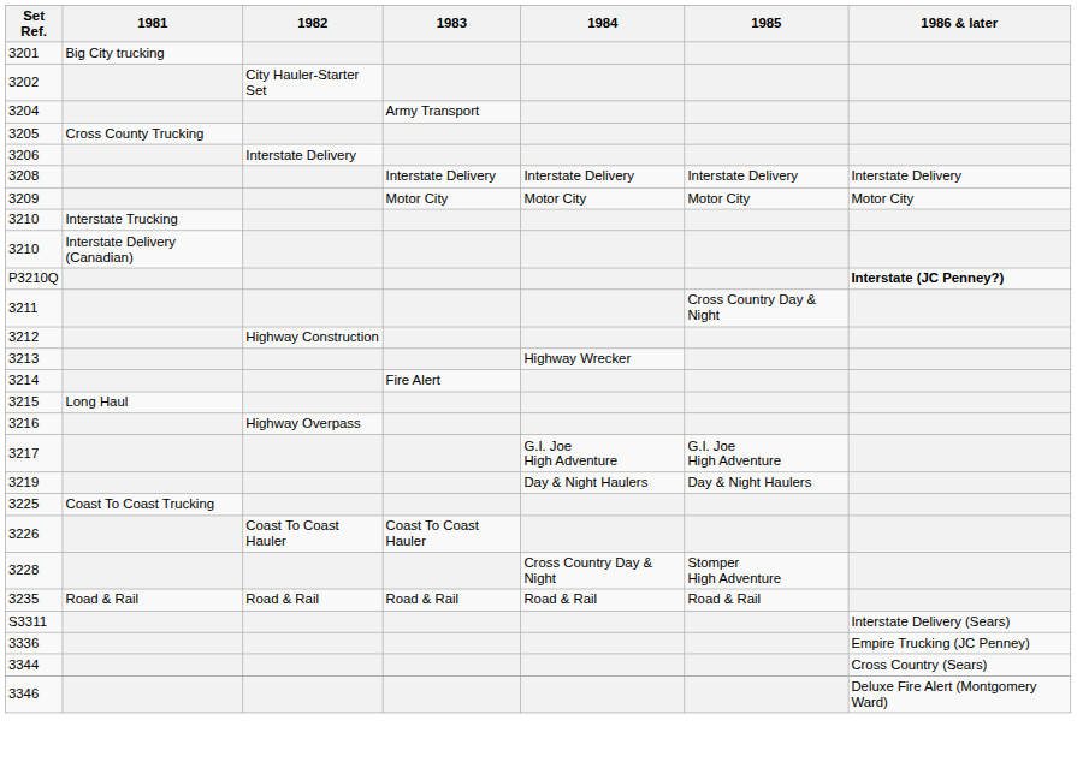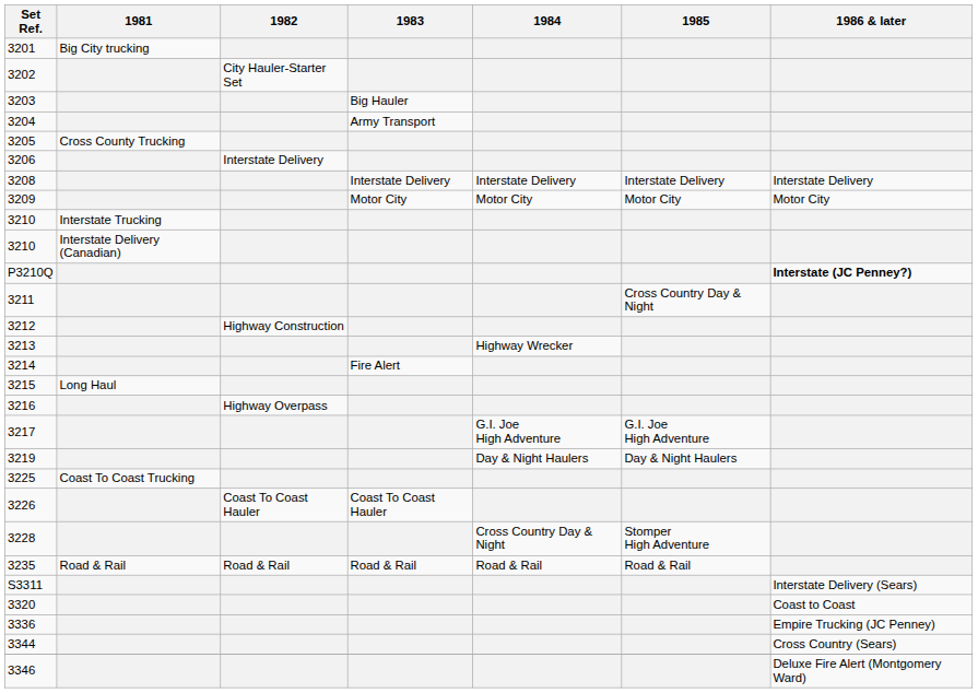+ row: 3203 | Big Hauler
+ row: 3320 | Coast to Coast
